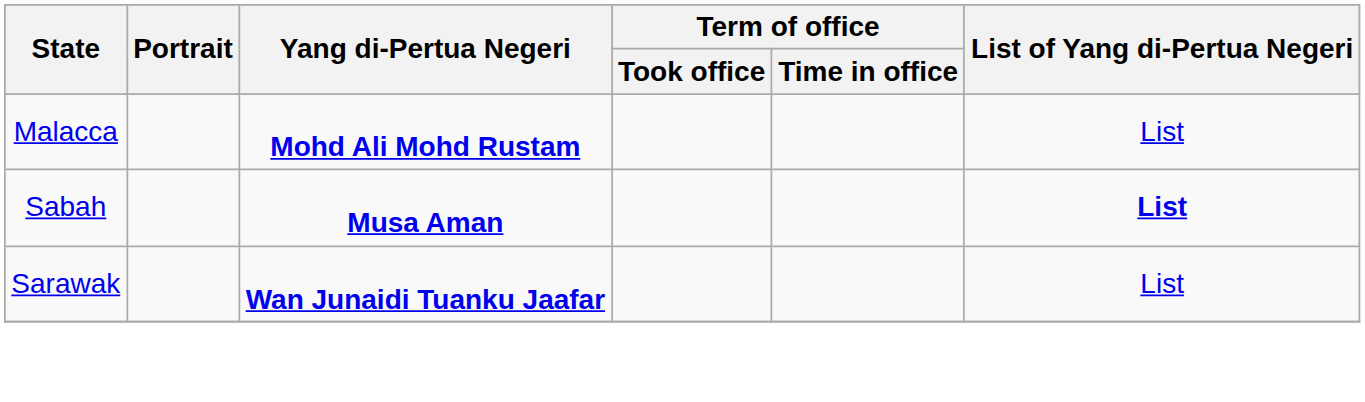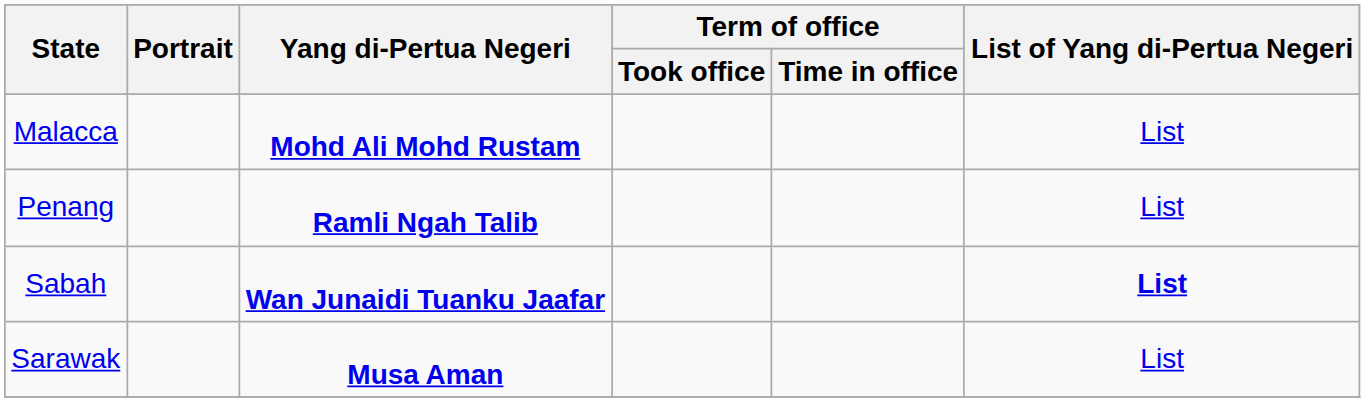+ row: Penang | Ramli Ngah Talib | List
Sabah | Yang di-Pertua Negeri: Musa Aman -> Wan Junaidi Tuanku Jaafar
Sarawak | Yang di-Pertua Negeri: Wan Junaidi Tuanku Jaafar -> Musa Aman
